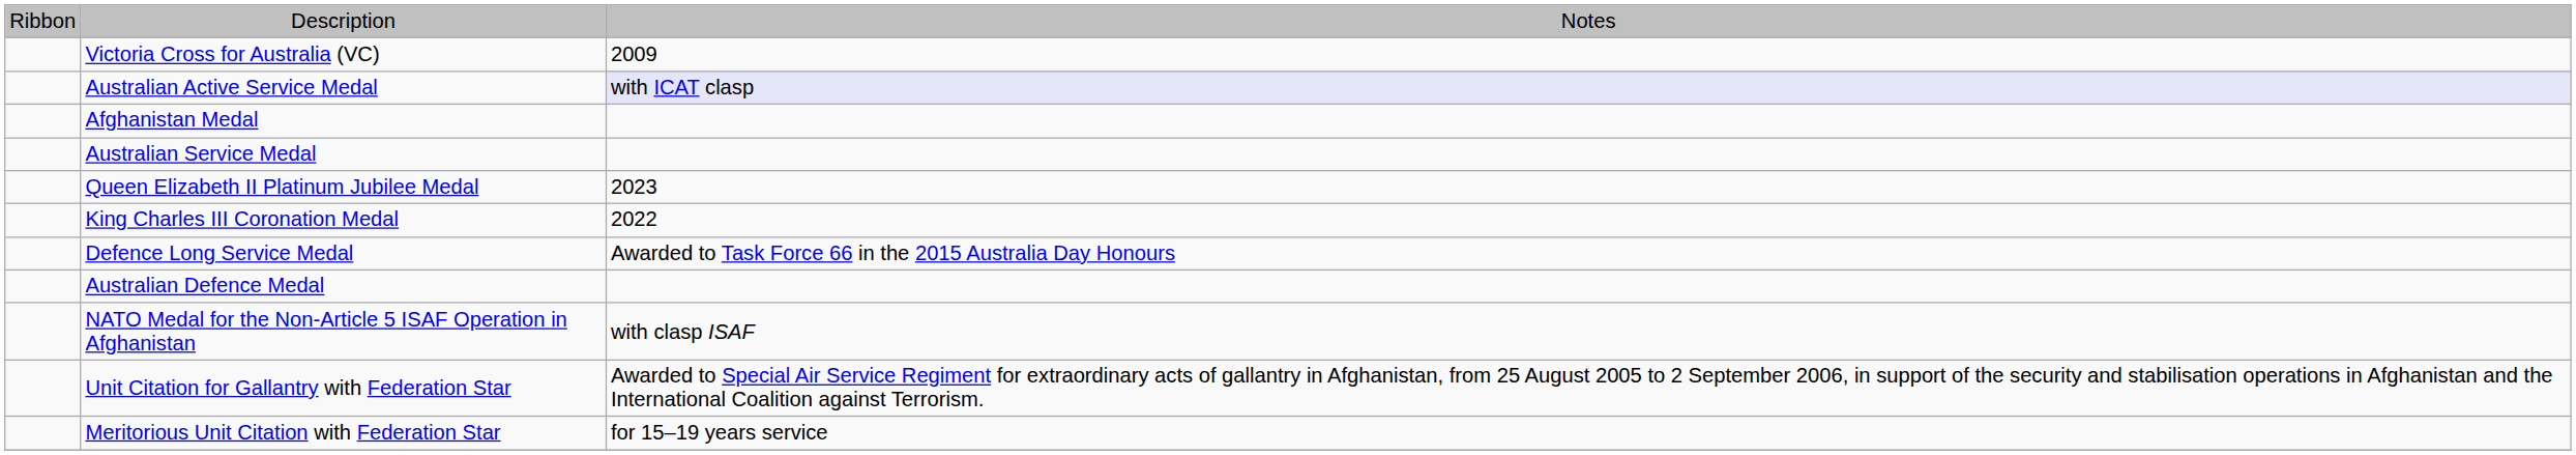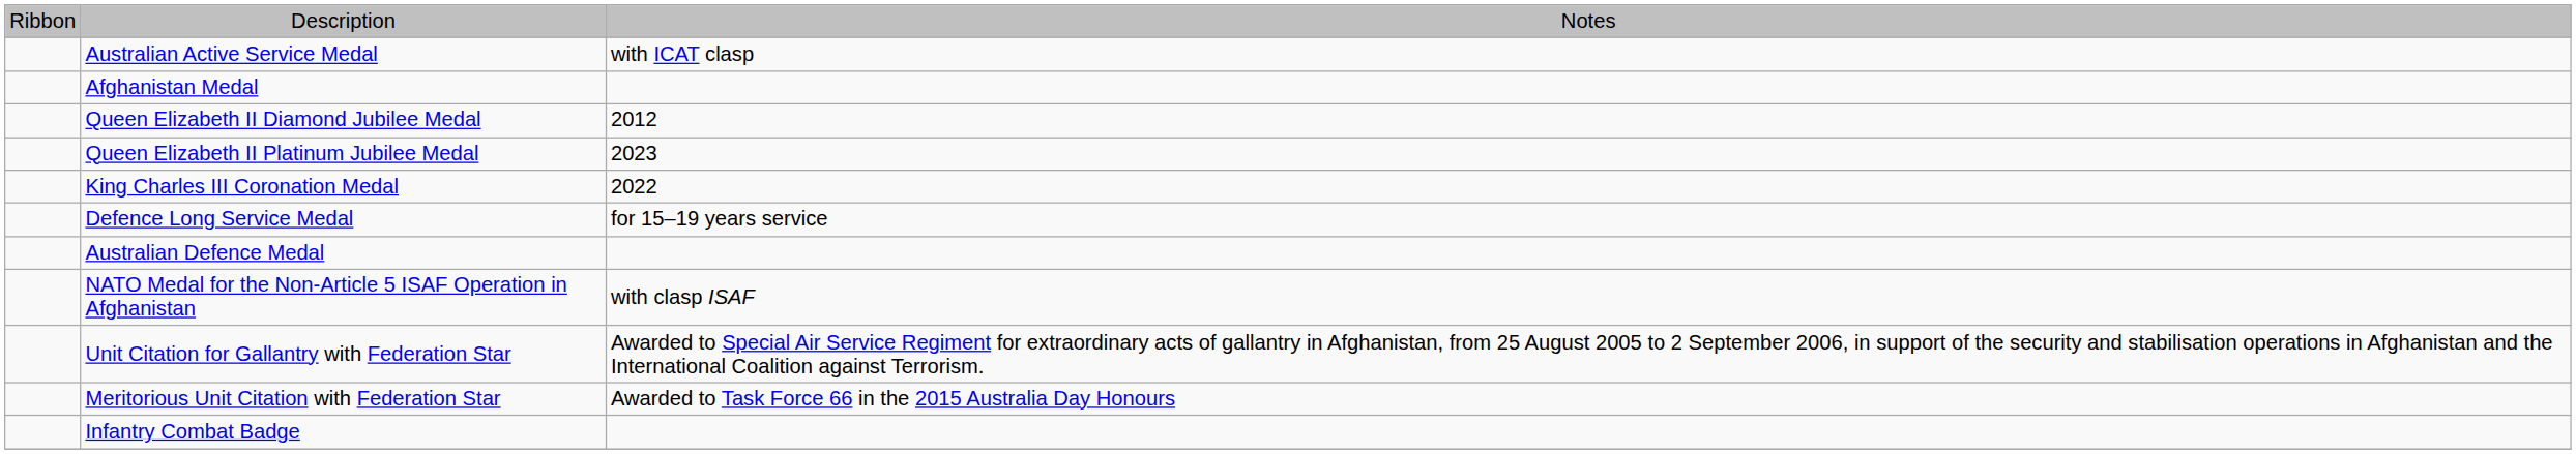- row: Victoria Cross for Australia (VC) | 2009
Australian Active Service Medal | column 3: lavender background -> no background
- row: Australian Service Medal
+ row: Queen Elizabeth II Diamond Jubilee Medal | 2012
Defence Long Service Medal | column 3: Awarded to Task Force 66 in the 2015 Australia Day Honours -> for 15–19 years service
Meritorious Unit Citation with Federation Star | column 3: for 15–19 years service -> Awarded to Task Force 66 in the 2015 Australia Day Honours
+ row: Infantry Combat Badge
